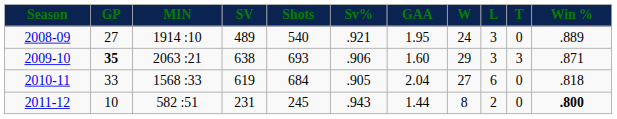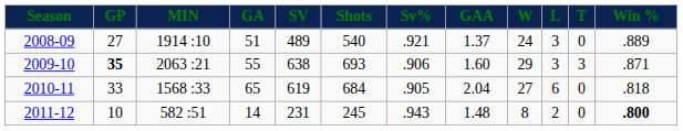+ column: GA | 51 | 55 | 65 | 14
2008-09 | GAA: 1.95 -> 1.37
2011-12 | GAA: 1.44 -> 1.48
